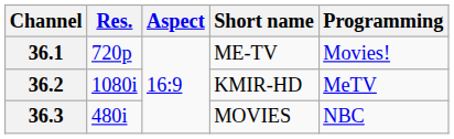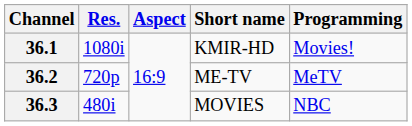36.1 | Res.: 720p -> 1080i
36.1 | Short name: ME-TV -> KMIR-HD
36.2 | Res.: 1080i -> 720p
36.2 | Short name: KMIR-HD -> ME-TV
